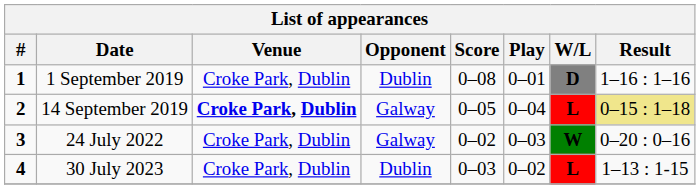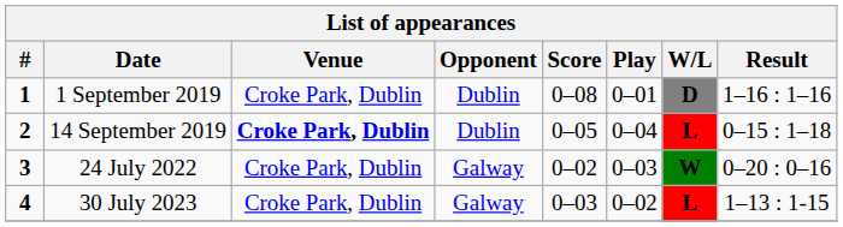14 September 2019 | Opponent: Galway -> Dublin
14 September 2019 | Result: khaki background -> no background
30 July 2023 | Opponent: Dublin -> Galway
